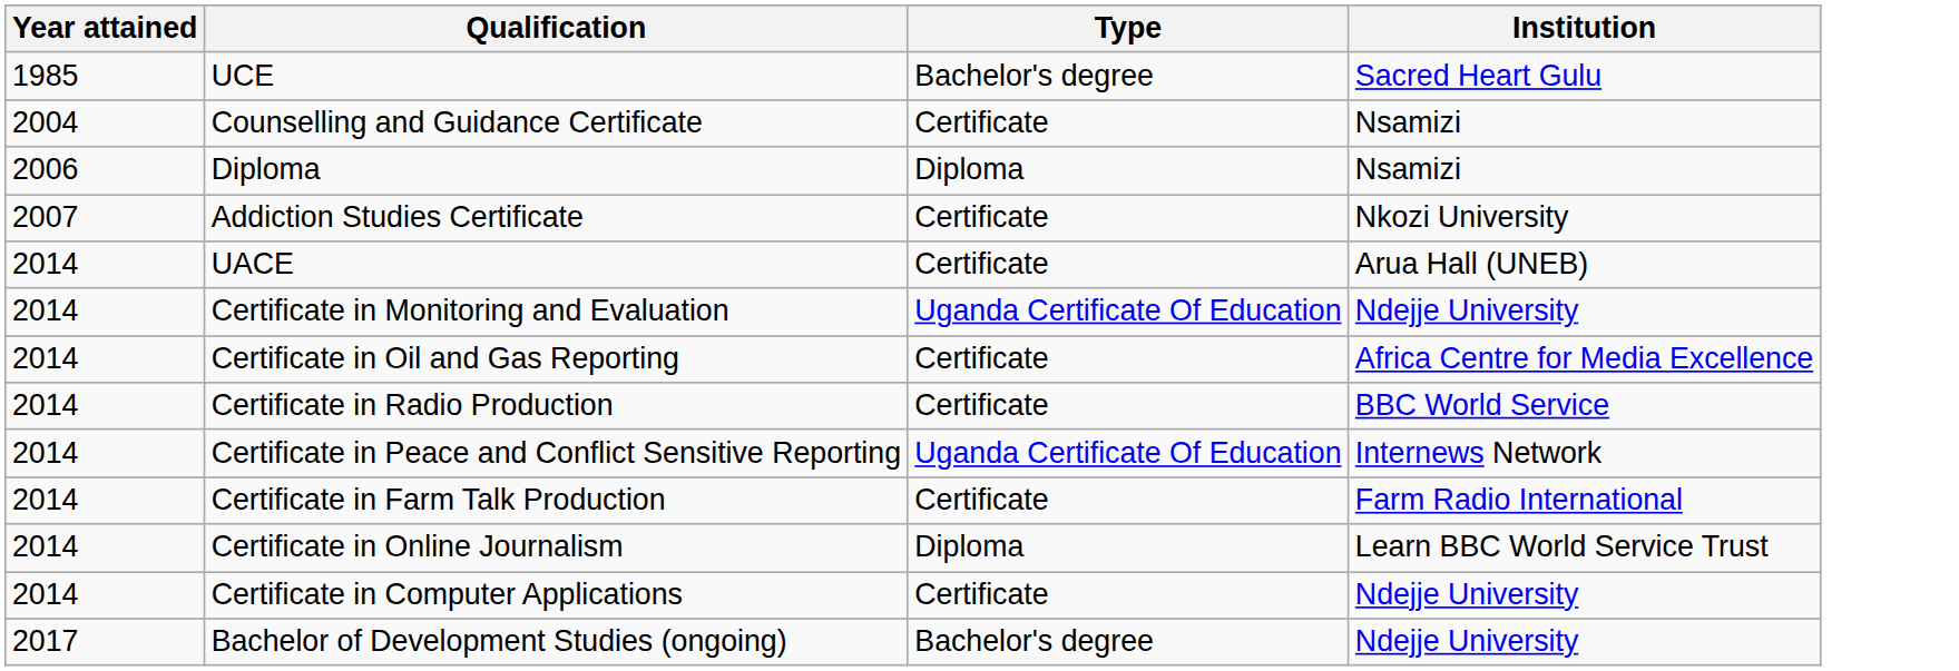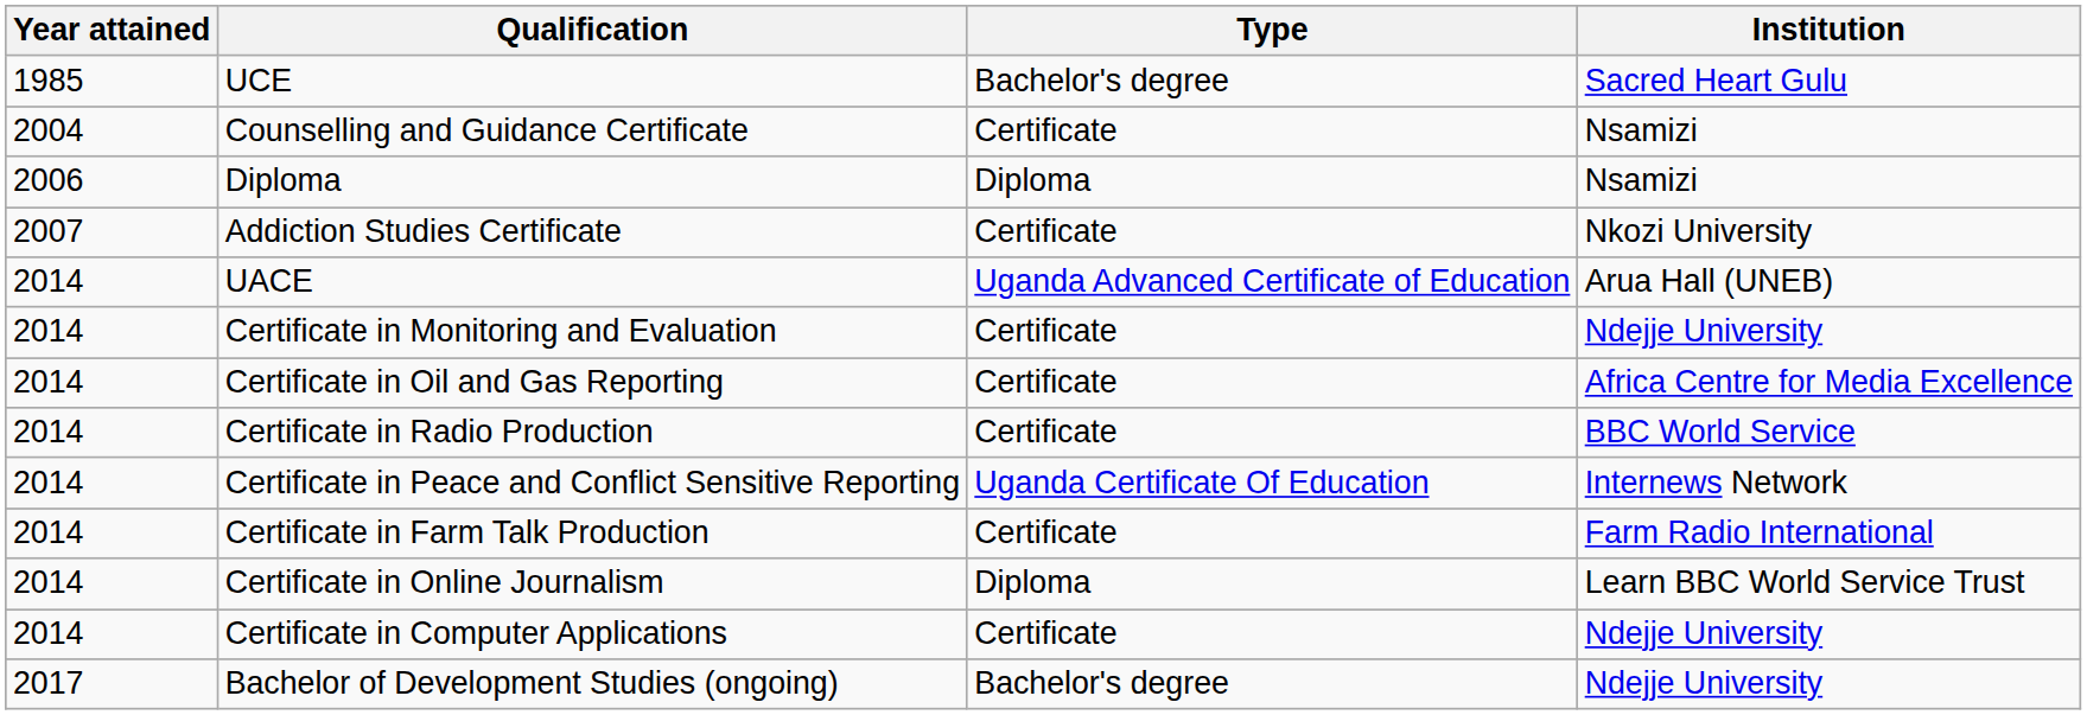UACE | Type: Certificate -> Uganda Advanced Certificate of Education
Certificate in Monitoring and Evaluation | Type: Uganda Certificate Of Education -> Certificate
